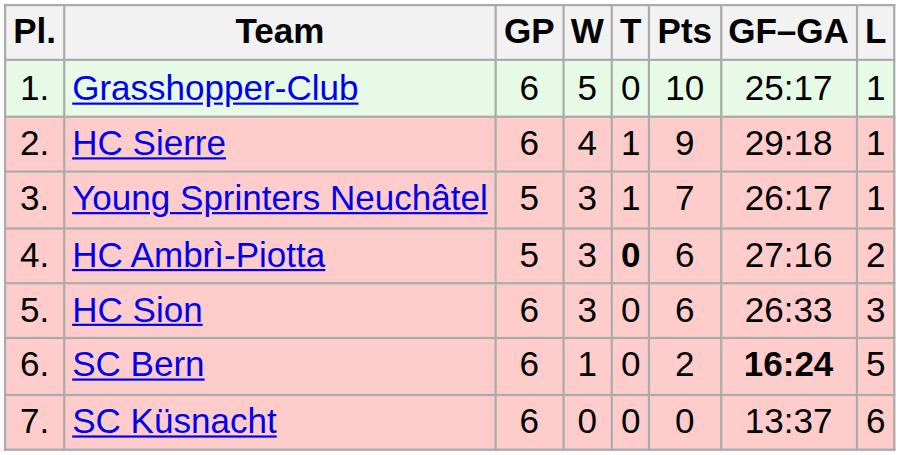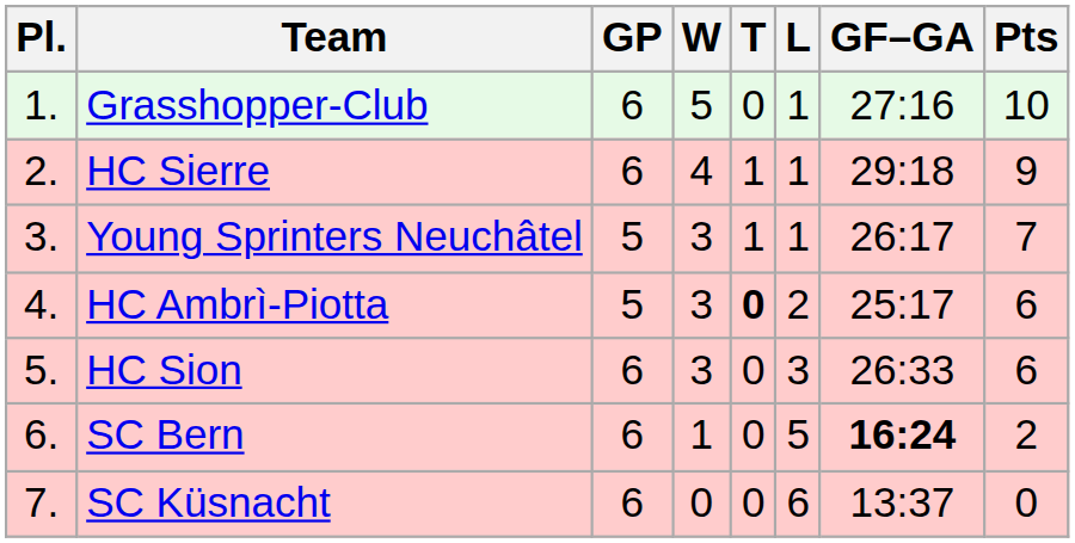columns swapped: L <-> Pts
Grasshopper-Club | GF–GA: 25:17 -> 27:16
HC Ambrì-Piotta | GF–GA: 27:16 -> 25:17
